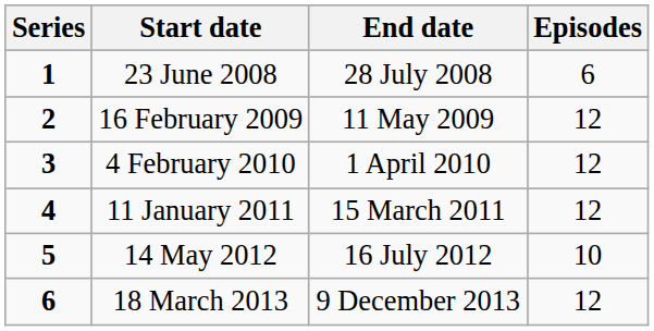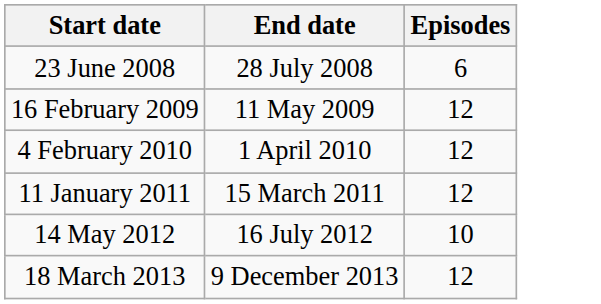- column: Series | 1 | 2 | 3 | 4 | 5 | 6
